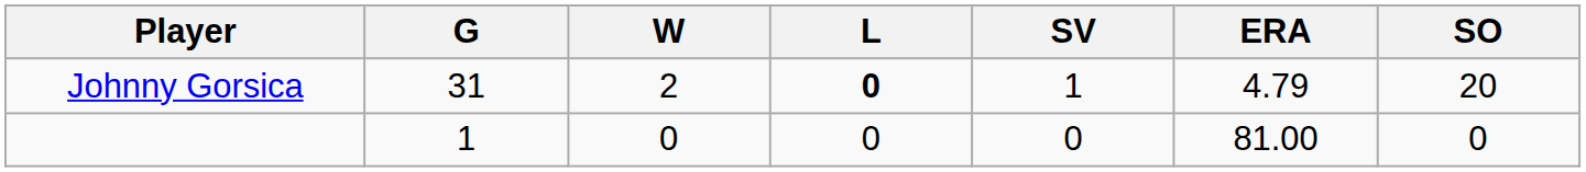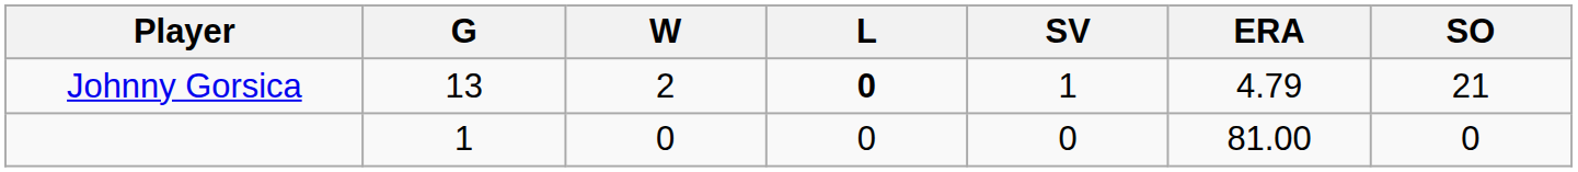Johnny Gorsica | G: 31 -> 13
Johnny Gorsica | SO: 20 -> 21
